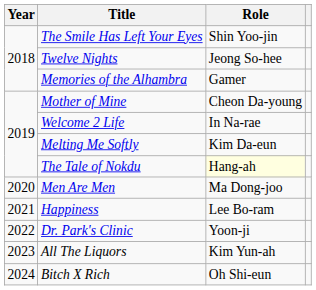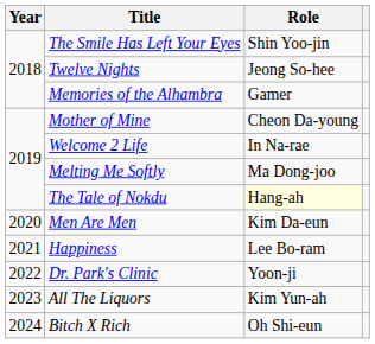Melting Me Softly | Role: Kim Da-eun -> Ma Dong-joo
Men Are Men | Role: Ma Dong-joo -> Kim Da-eun
